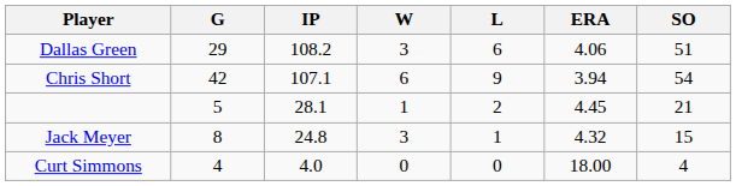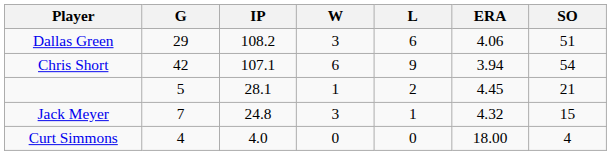Jack Meyer | G: 8 -> 7
